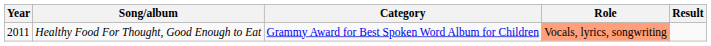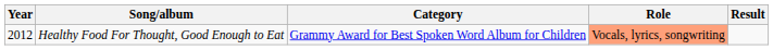Healthy Food For Thought, Good Enough to Eat | Year: 2011 -> 2012
